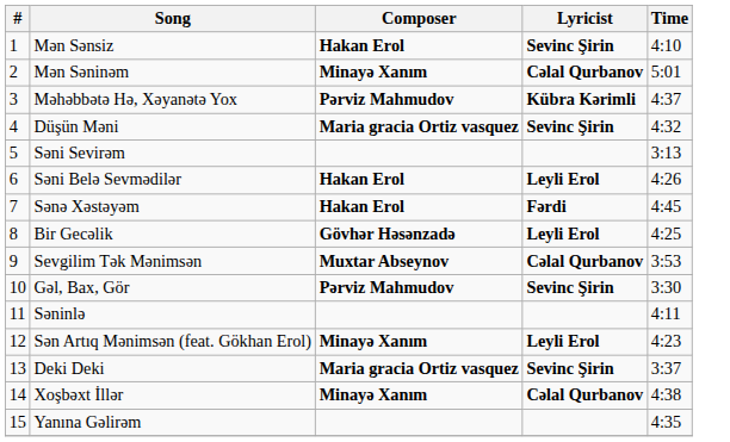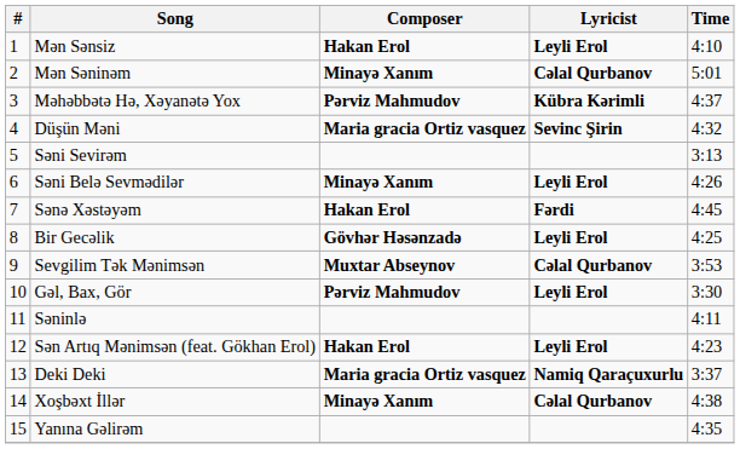Mən Sənsiz | Lyricist: Sevinc Şirin -> Leyli Erol
Səni Belə Sevmədilər | Composer: Hakan Erol -> Minayə Xanım
Gəl, Bax, Gör | Lyricist: Sevinc Şirin -> Leyli Erol
Sən Artıq Mənimsən (feat. Gökhan Erol) | Composer: Minayə Xanım -> Hakan Erol
Deki Deki | Lyricist: Sevinc Şirin -> Namiq Qaraçuxurlu
